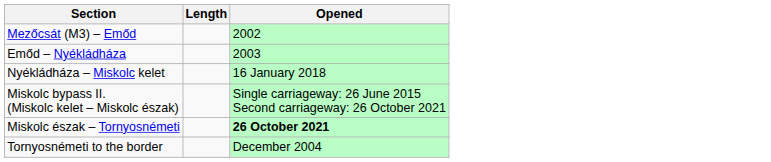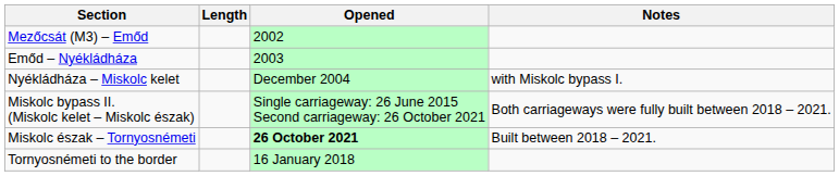+ column: Notes | with Miskolc bypass I. | Both carriageways were fully built between 2018 – 2021. | Built between 2018 – 2021.
Nyékládháza – Miskolc kelet | Opened: 16 January 2018 -> December 2004
Tornyosnémeti to the border | Opened: December 2004 -> 16 January 2018
